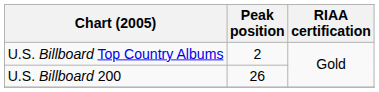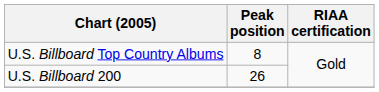U.S. Billboard Top Country Albums | Peak position: 2 -> 8
